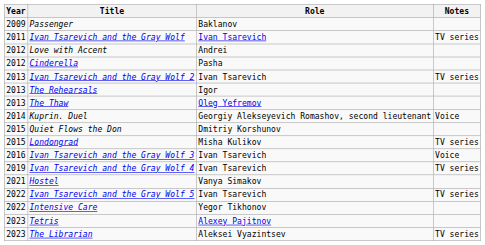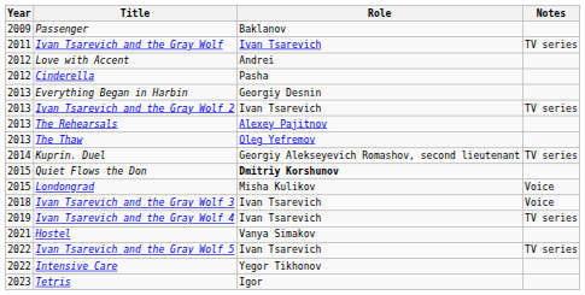+ row: 2013 | Everything Began in Harbin | Georgiy Desnin
The Rehearsals | Role: Igor -> Alexey Pajitnov
Kuprin. Duel | Notes: Voice -> TV series
Quiet Flows the Don | Role: normal -> bold
Londongrad | Notes: TV series -> Voice
Ivan Tsarevich and the Gray Wolf 3 | Year: 2016 -> 2018
Tetris | Role: Alexey Pajitnov -> Igor
- row: 2023 | The Librarian | Aleksei Vyazintsev | TV series
